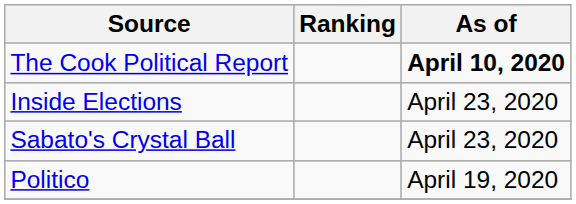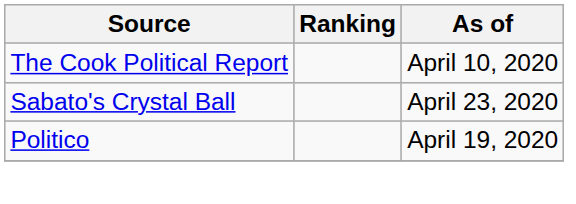The Cook Political Report | As of: bold -> normal
- row: Inside Elections | April 23, 2020
